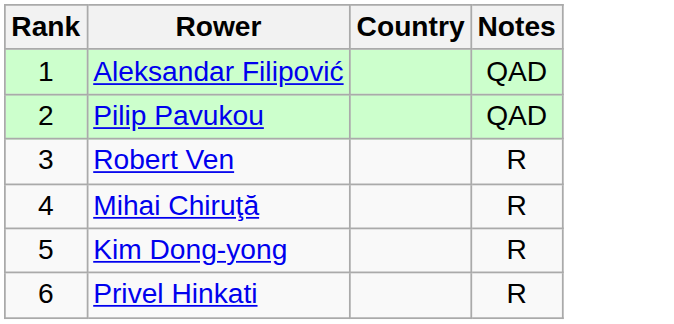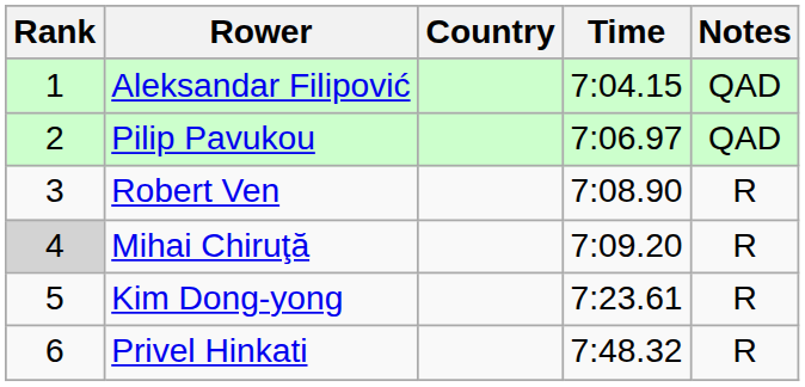+ column: Time | 7:04.15 | 7:06.97 | 7:08.90 | 7:09.20 | 7:23.61 | 7:48.32
Mihai Chiruţă | Rank: no background -> lightgrey background
